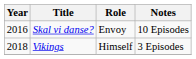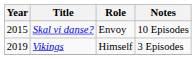Skal vi danse? | Year: 2016 -> 2015
Vikings | Year: 2018 -> 2019
